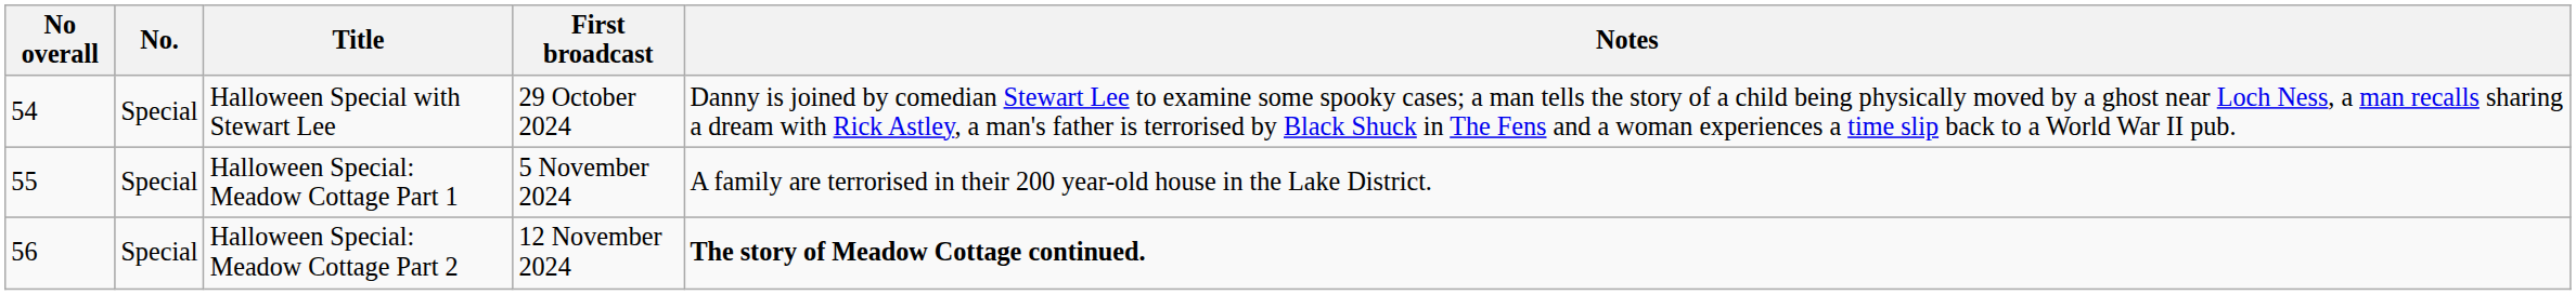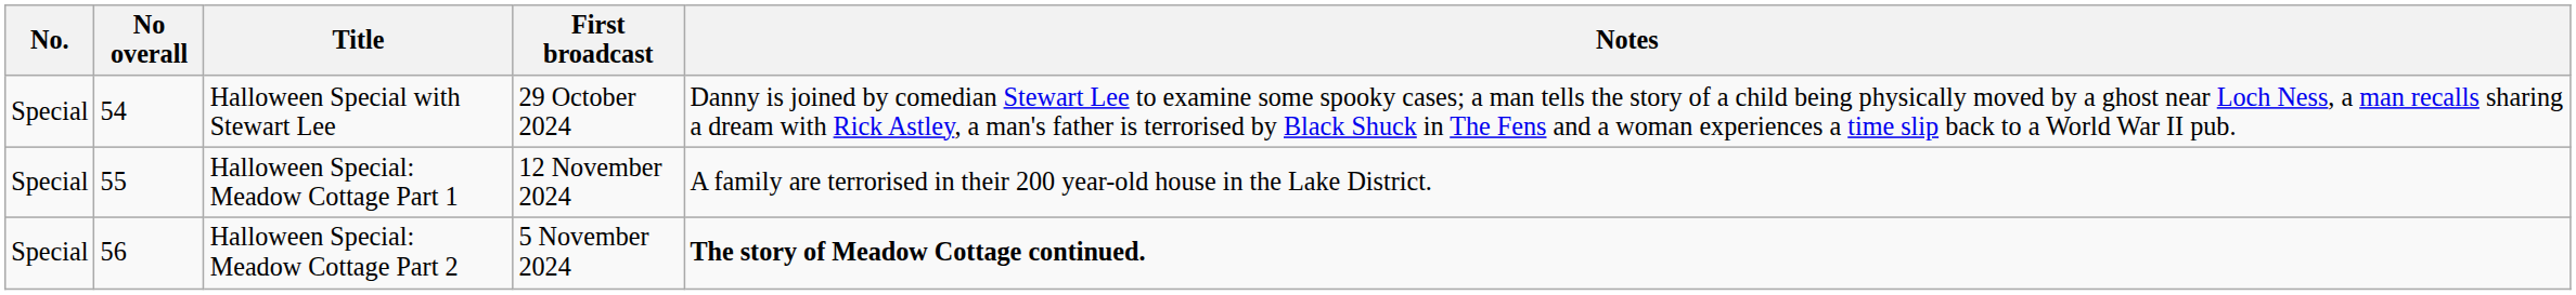columns swapped: No overall <-> No.
Halloween Special: Meadow Cottage Part 1 | First broadcast: 5 November 2024 -> 12 November 2024
Halloween Special: Meadow Cottage Part 2 | First broadcast: 12 November 2024 -> 5 November 2024
